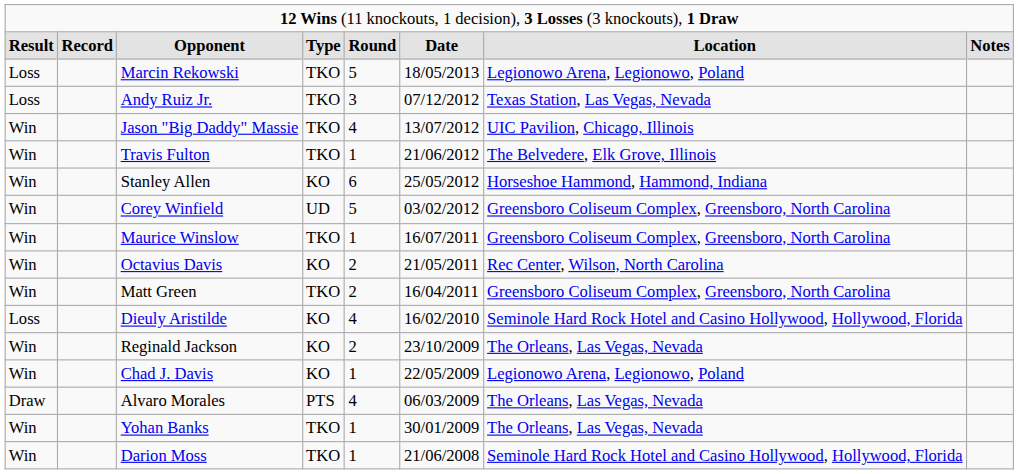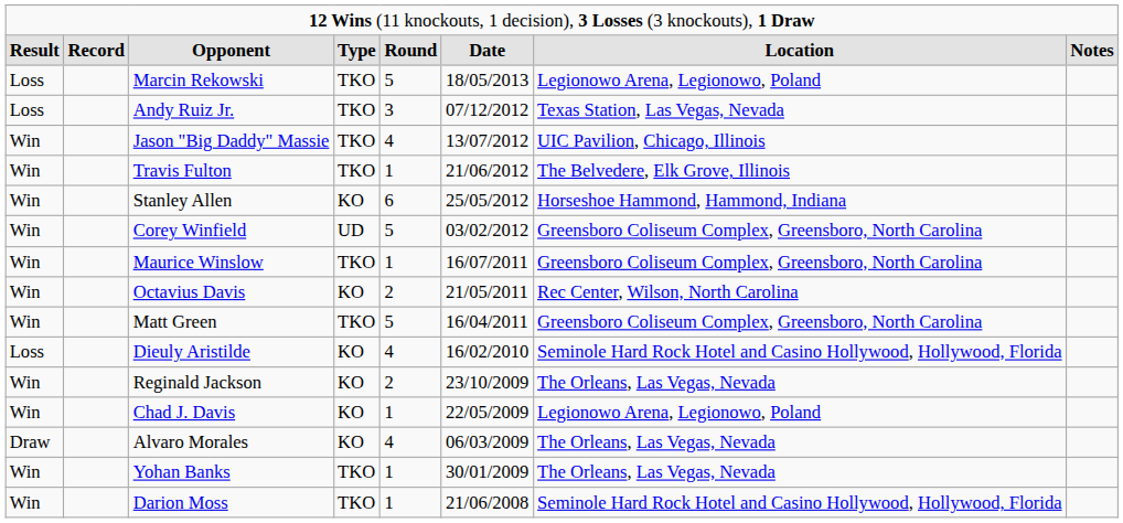Matt Green | column 5: 2 -> 5
Alvaro Morales | column 4: PTS -> KO
